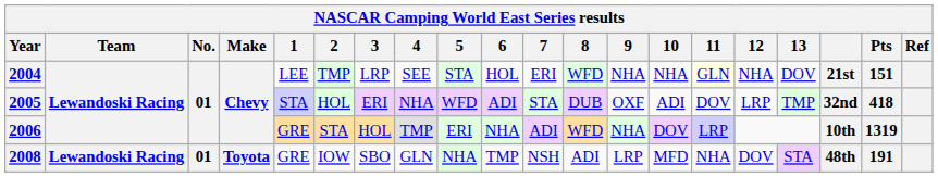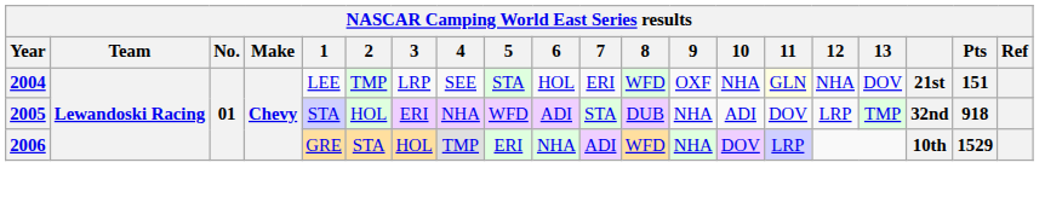2004 | 9: NHA -> OXF
2005 | 9: OXF -> NHA
2005 | Pts: 418 -> 918
2006 | Pts: 1319 -> 1529
- row: 2008 | Lewandoski Racing | 01 | Toyota | GRE | IOW | SBO | GLN | NHA | TMP | NSH | ADI | LRP | MFD | NHA | DOV | STA | 48th | 191
